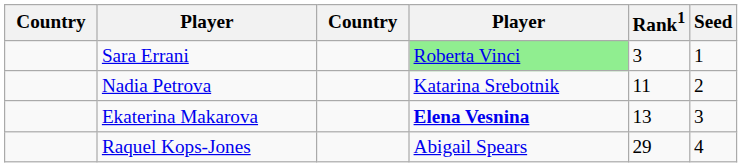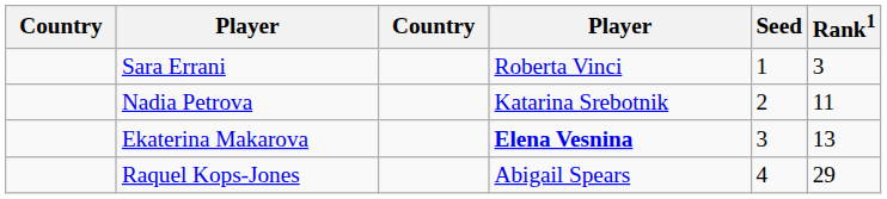columns swapped: Rank1 <-> Seed
Sara Errani | column 4: lightgreen background -> no background
